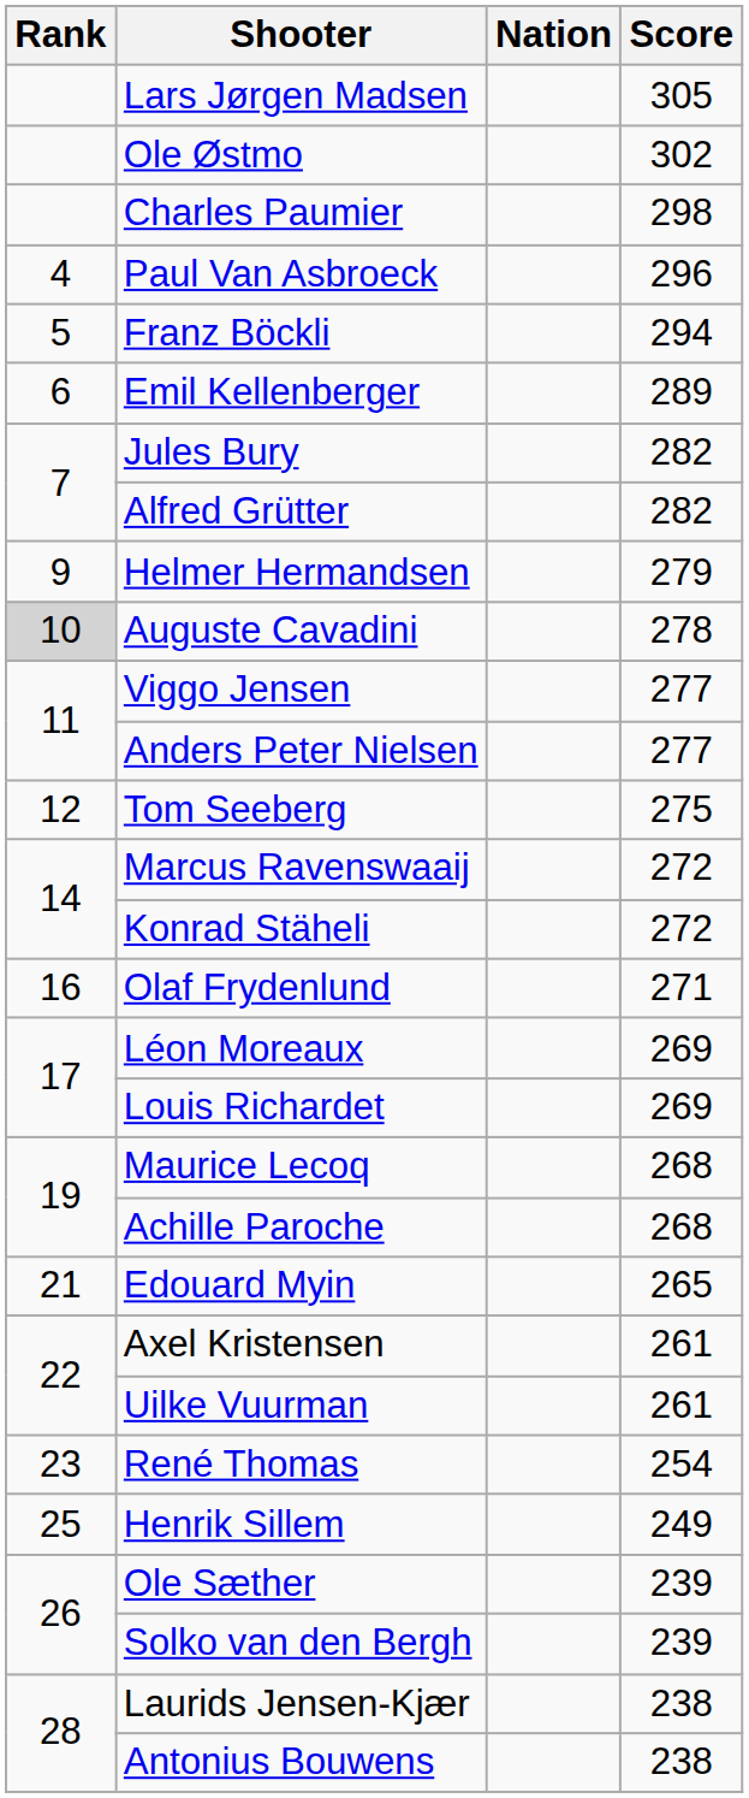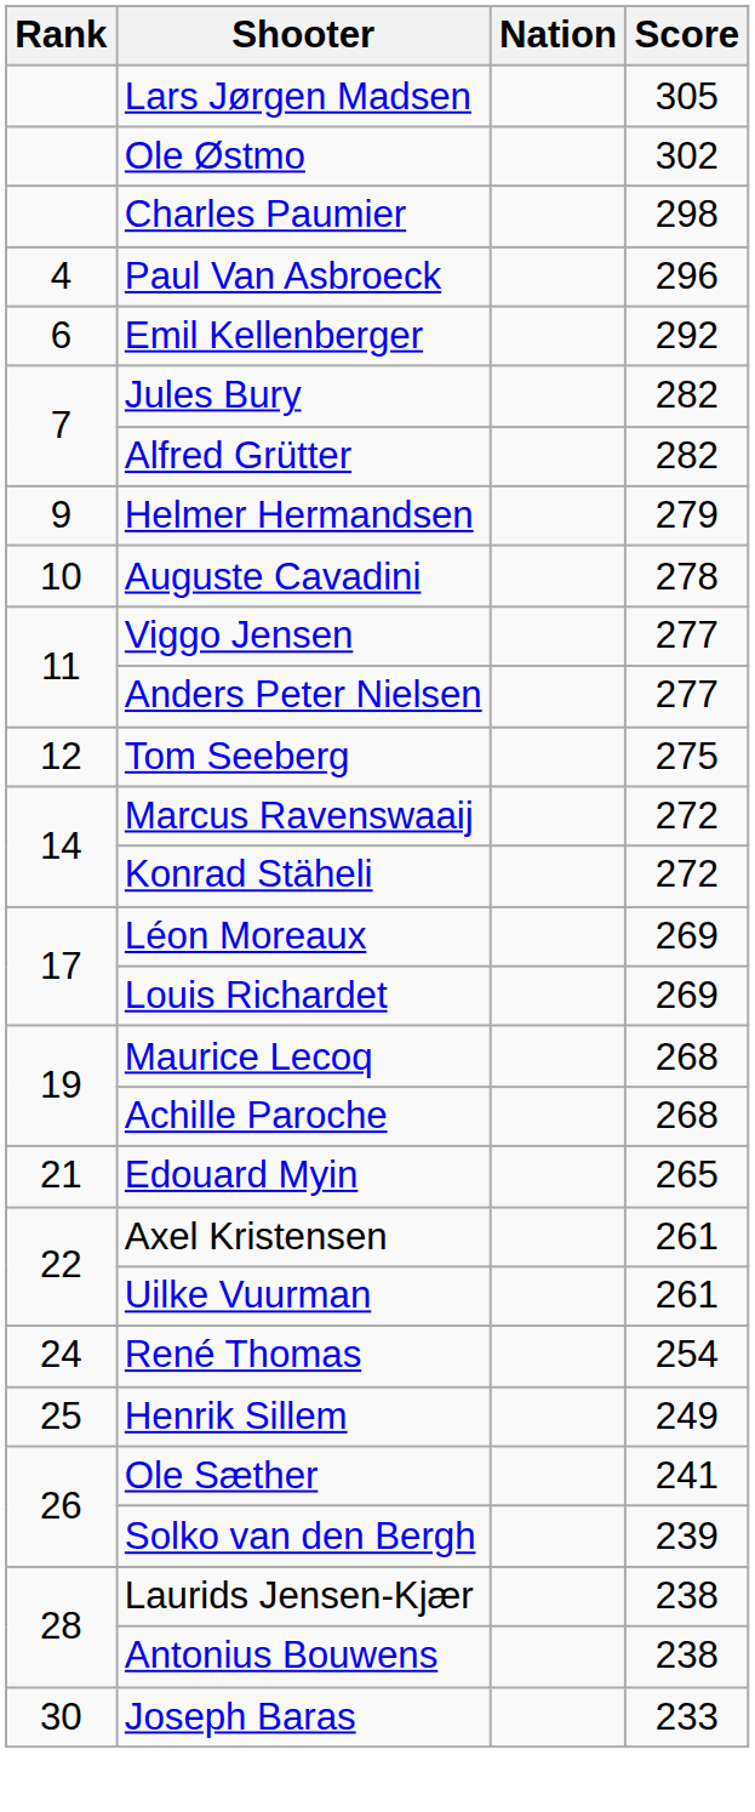- row: 5 | Franz Böckli | 294
Emil Kellenberger | Score: 289 -> 292
Auguste Cavadini | Rank: lightgrey background -> no background
- row: 16 | Olaf Frydenlund | 271
René Thomas | Rank: 23 -> 24
Ole Sæther | Score: 239 -> 241
+ row: 30 | Joseph Baras | 233
